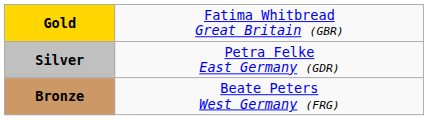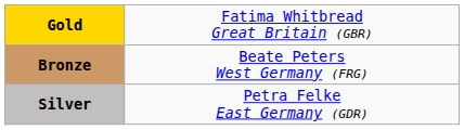rows swapped: Silver <-> Bronze
